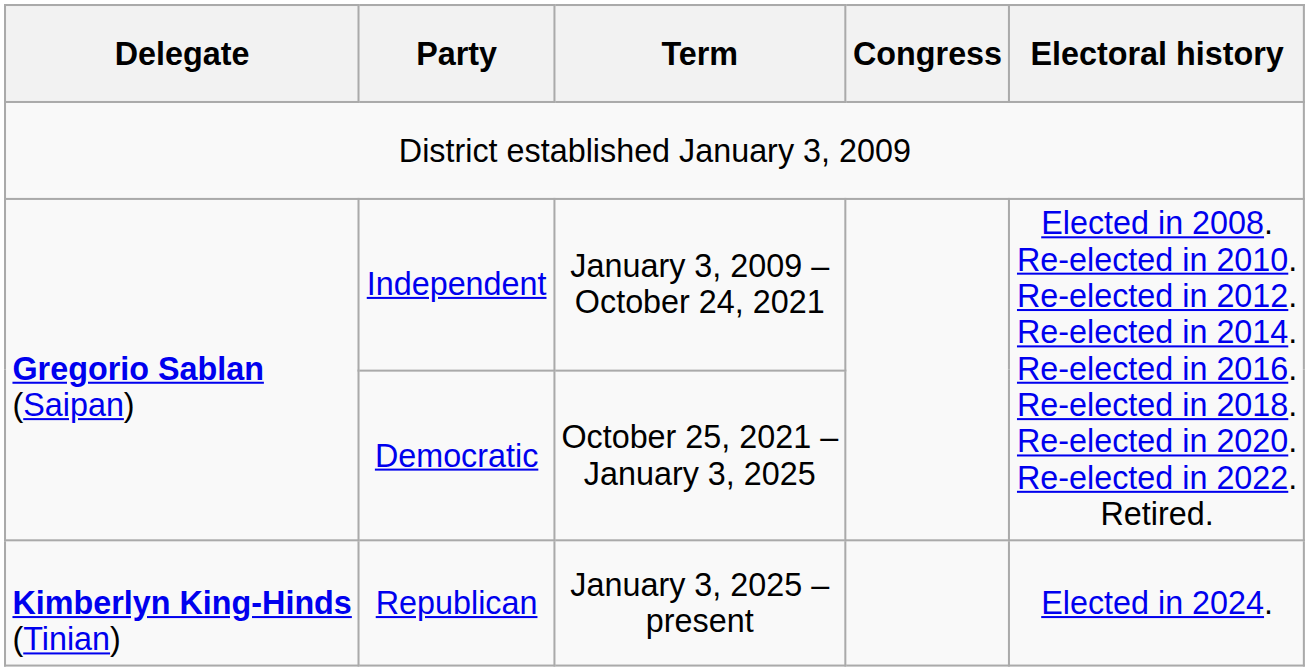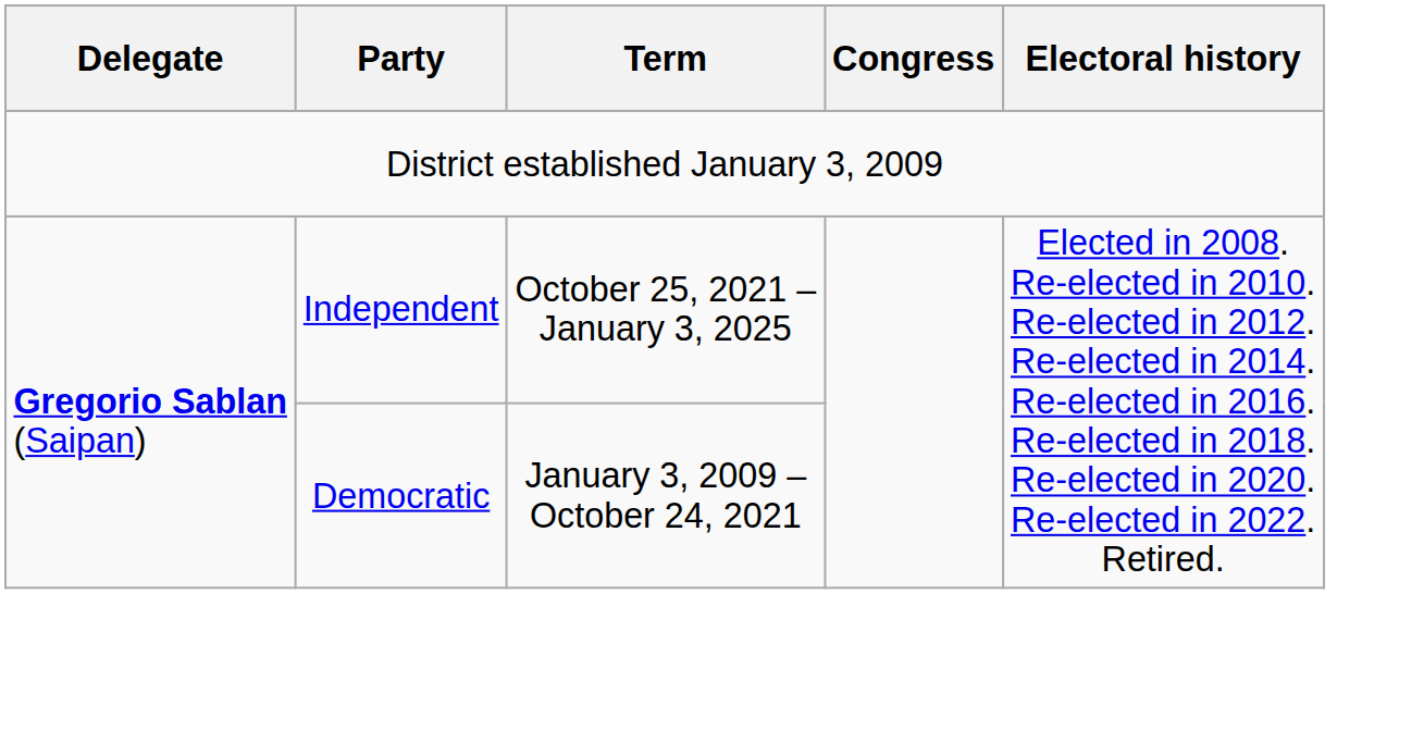Independent | Term: January 3, 2009 – October 24, 2021 -> October 25, 2021 – January 3, 2025
Democratic | Term: October 25, 2021 – January 3, 2025 -> January 3, 2009 – October 24, 2021
- row: Kimberlyn King-Hinds (Tinian) | Republican | January 3, 2025 – present | Elected in 2024.
